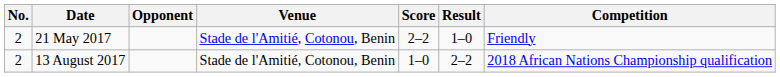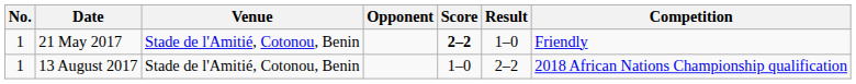columns swapped: Venue <-> Opponent
21 May 2017 | No.: 2 -> 1
21 May 2017 | Score: normal -> bold
13 August 2017 | No.: 2 -> 1
